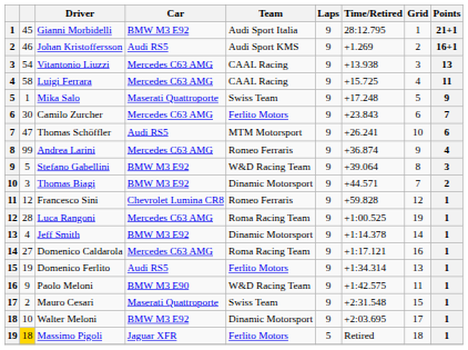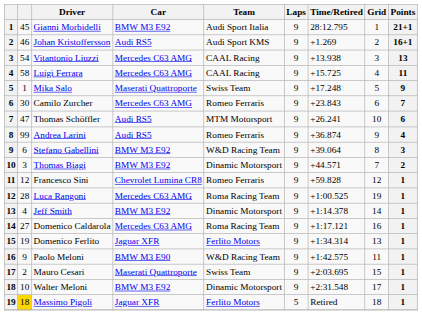Camilo Zurcher | Team: Ferlito Motors -> Romeo Ferraris
Andrea Larini | Car: Mercedes C63 AMG -> Audi RS5
Stefano Gabellini | column 2: 5 -> 6
Domenico Ferlito | Car: Audi RS5 -> Jaguar XFR
Mauro Cesari | Time/Retired: +2:31.548 -> +2:03.695
Walter Meloni | Time/Retired: +2:03.695 -> +2:31.548
